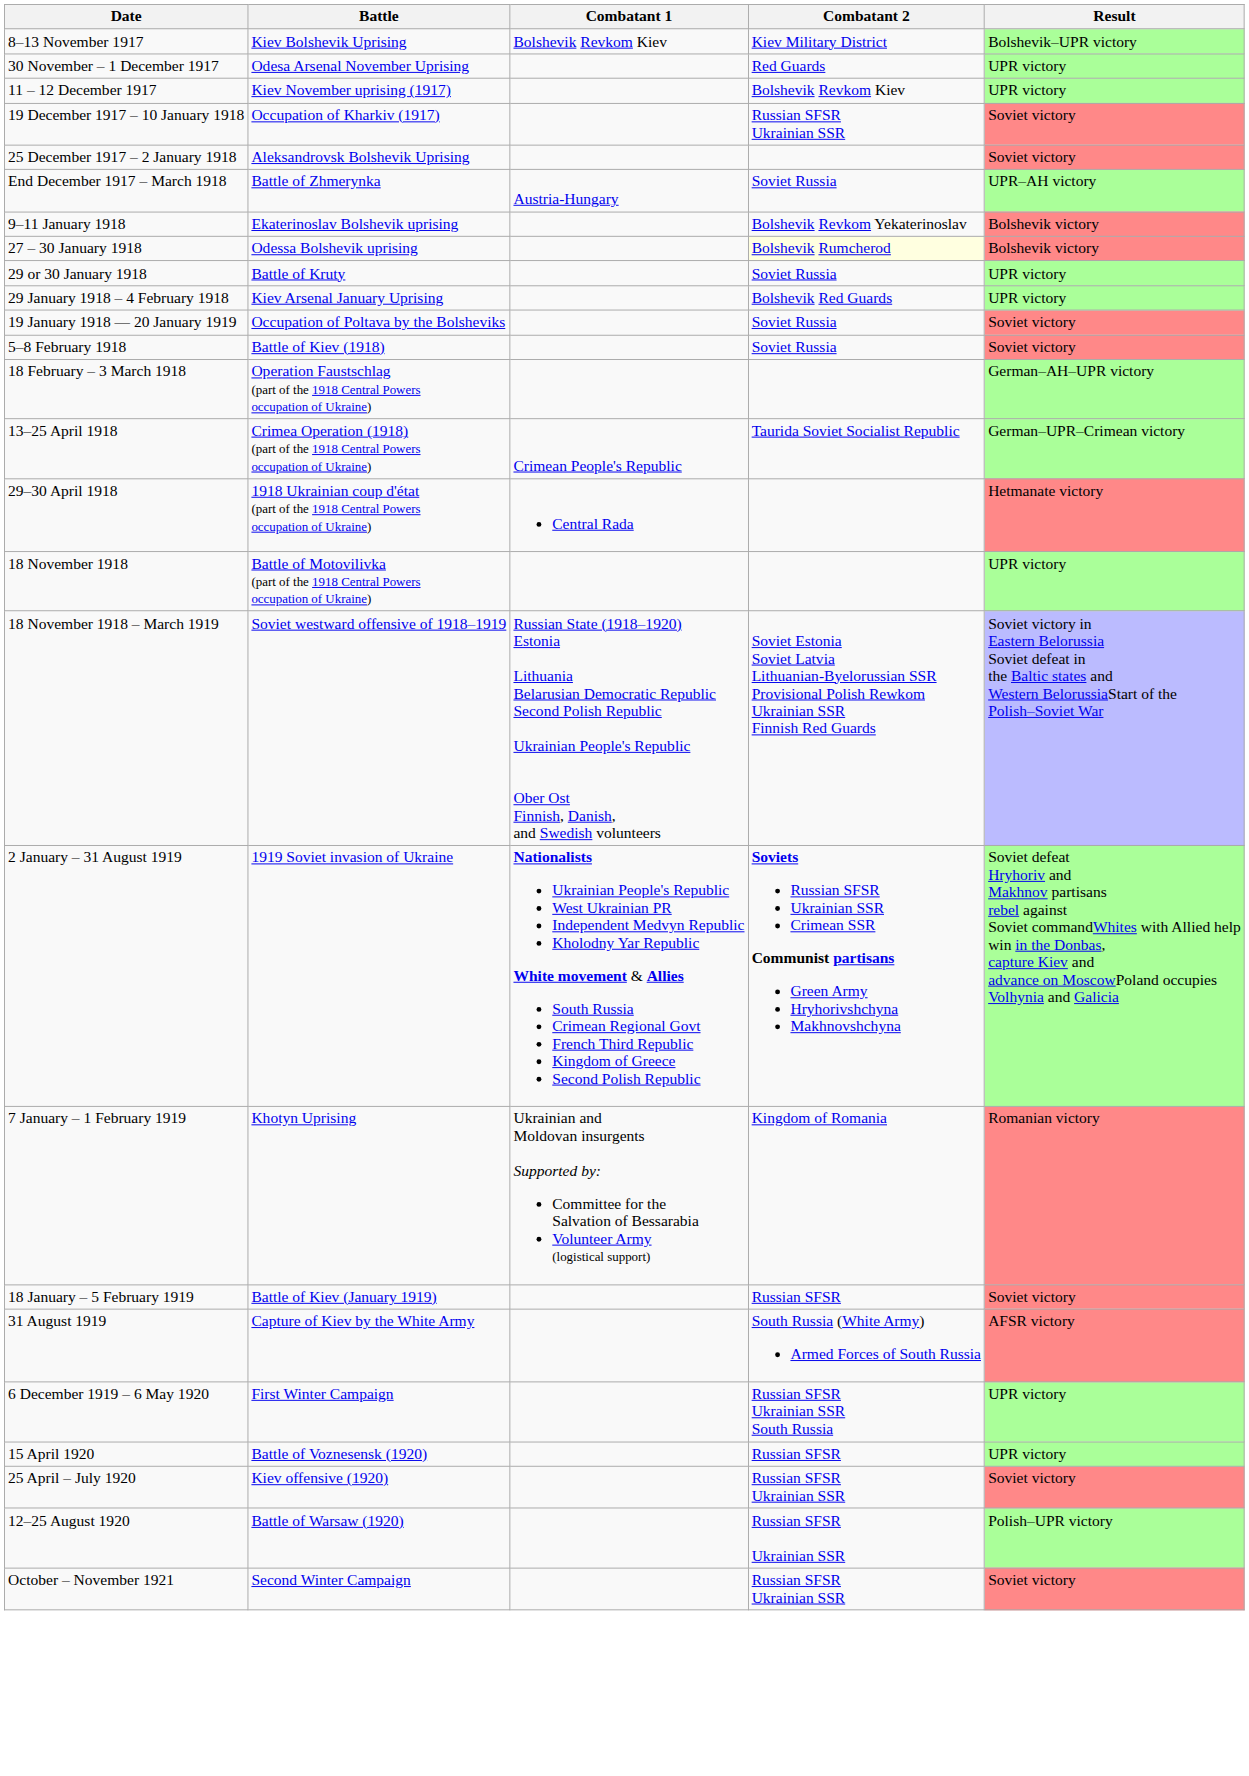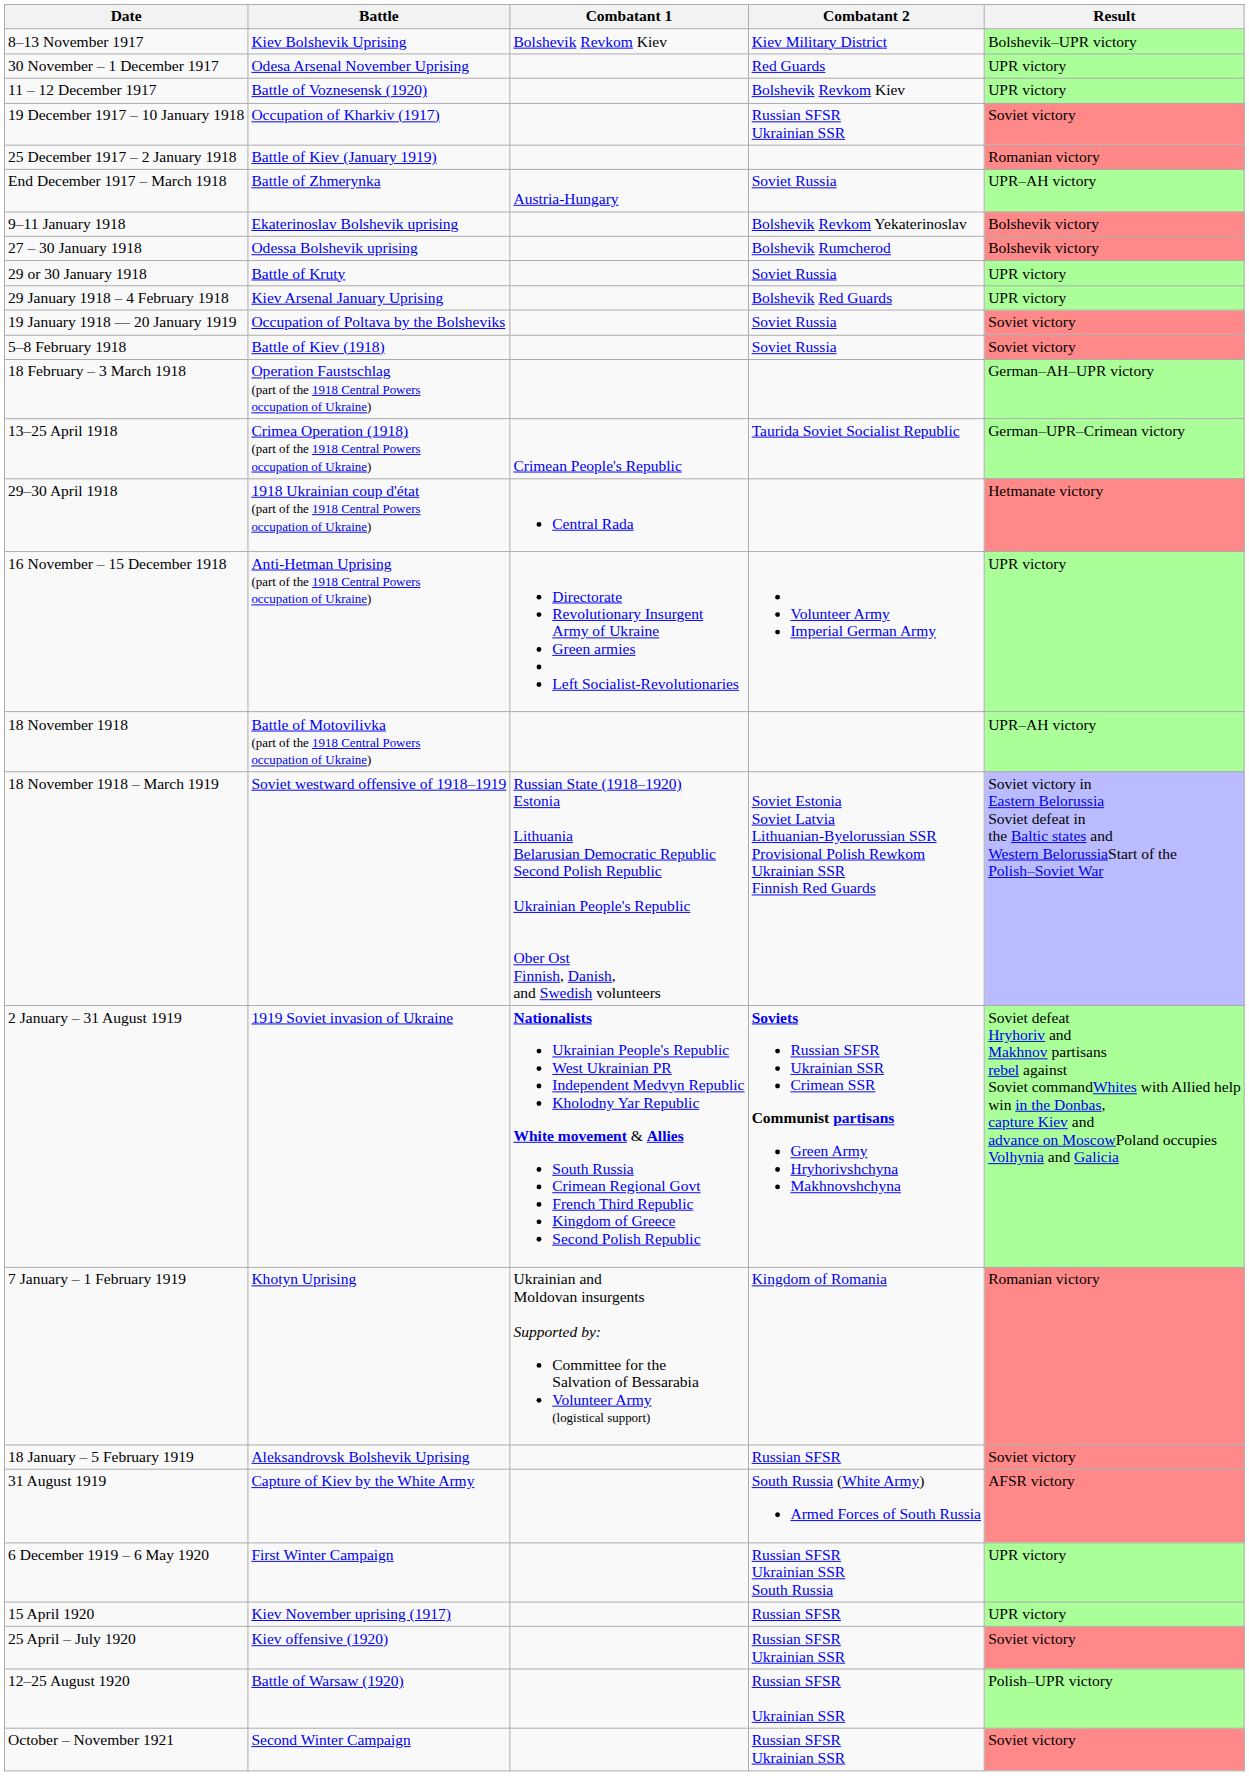11 – 12 December 1917 | Battle: Kiev November uprising (1917) -> Battle of Voznesensk (1920)
25 December 1917 – 2 January 1918 | Battle: Aleksandrovsk Bolshevik Uprising -> Battle of Kiev (January 1919)
25 December 1917 – 2 January 1918 | Result: Soviet victory -> Romanian victory
27 – 30 January 1918 | Combatant 2: lightyellow background -> no background
+ row: 16 November – 15 December 1918 | Anti-Hetman Uprising (part of the 1918 Central Powers occupation of Ukraine) | Directorate Revolutionary Insurgent Army of Ukraine Green armies Left Socialist-Revolutionaries | Volunteer Army Imperial German Army | UPR victory
18 November 1918 | Result: UPR victory -> UPR–AH victory
18 January – 5 February 1919 | Battle: Battle of Kiev (January 1919) -> Aleksandrovsk Bolshevik Uprising
15 April 1920 | Battle: Battle of Voznesensk (1920) -> Kiev November uprising (1917)
